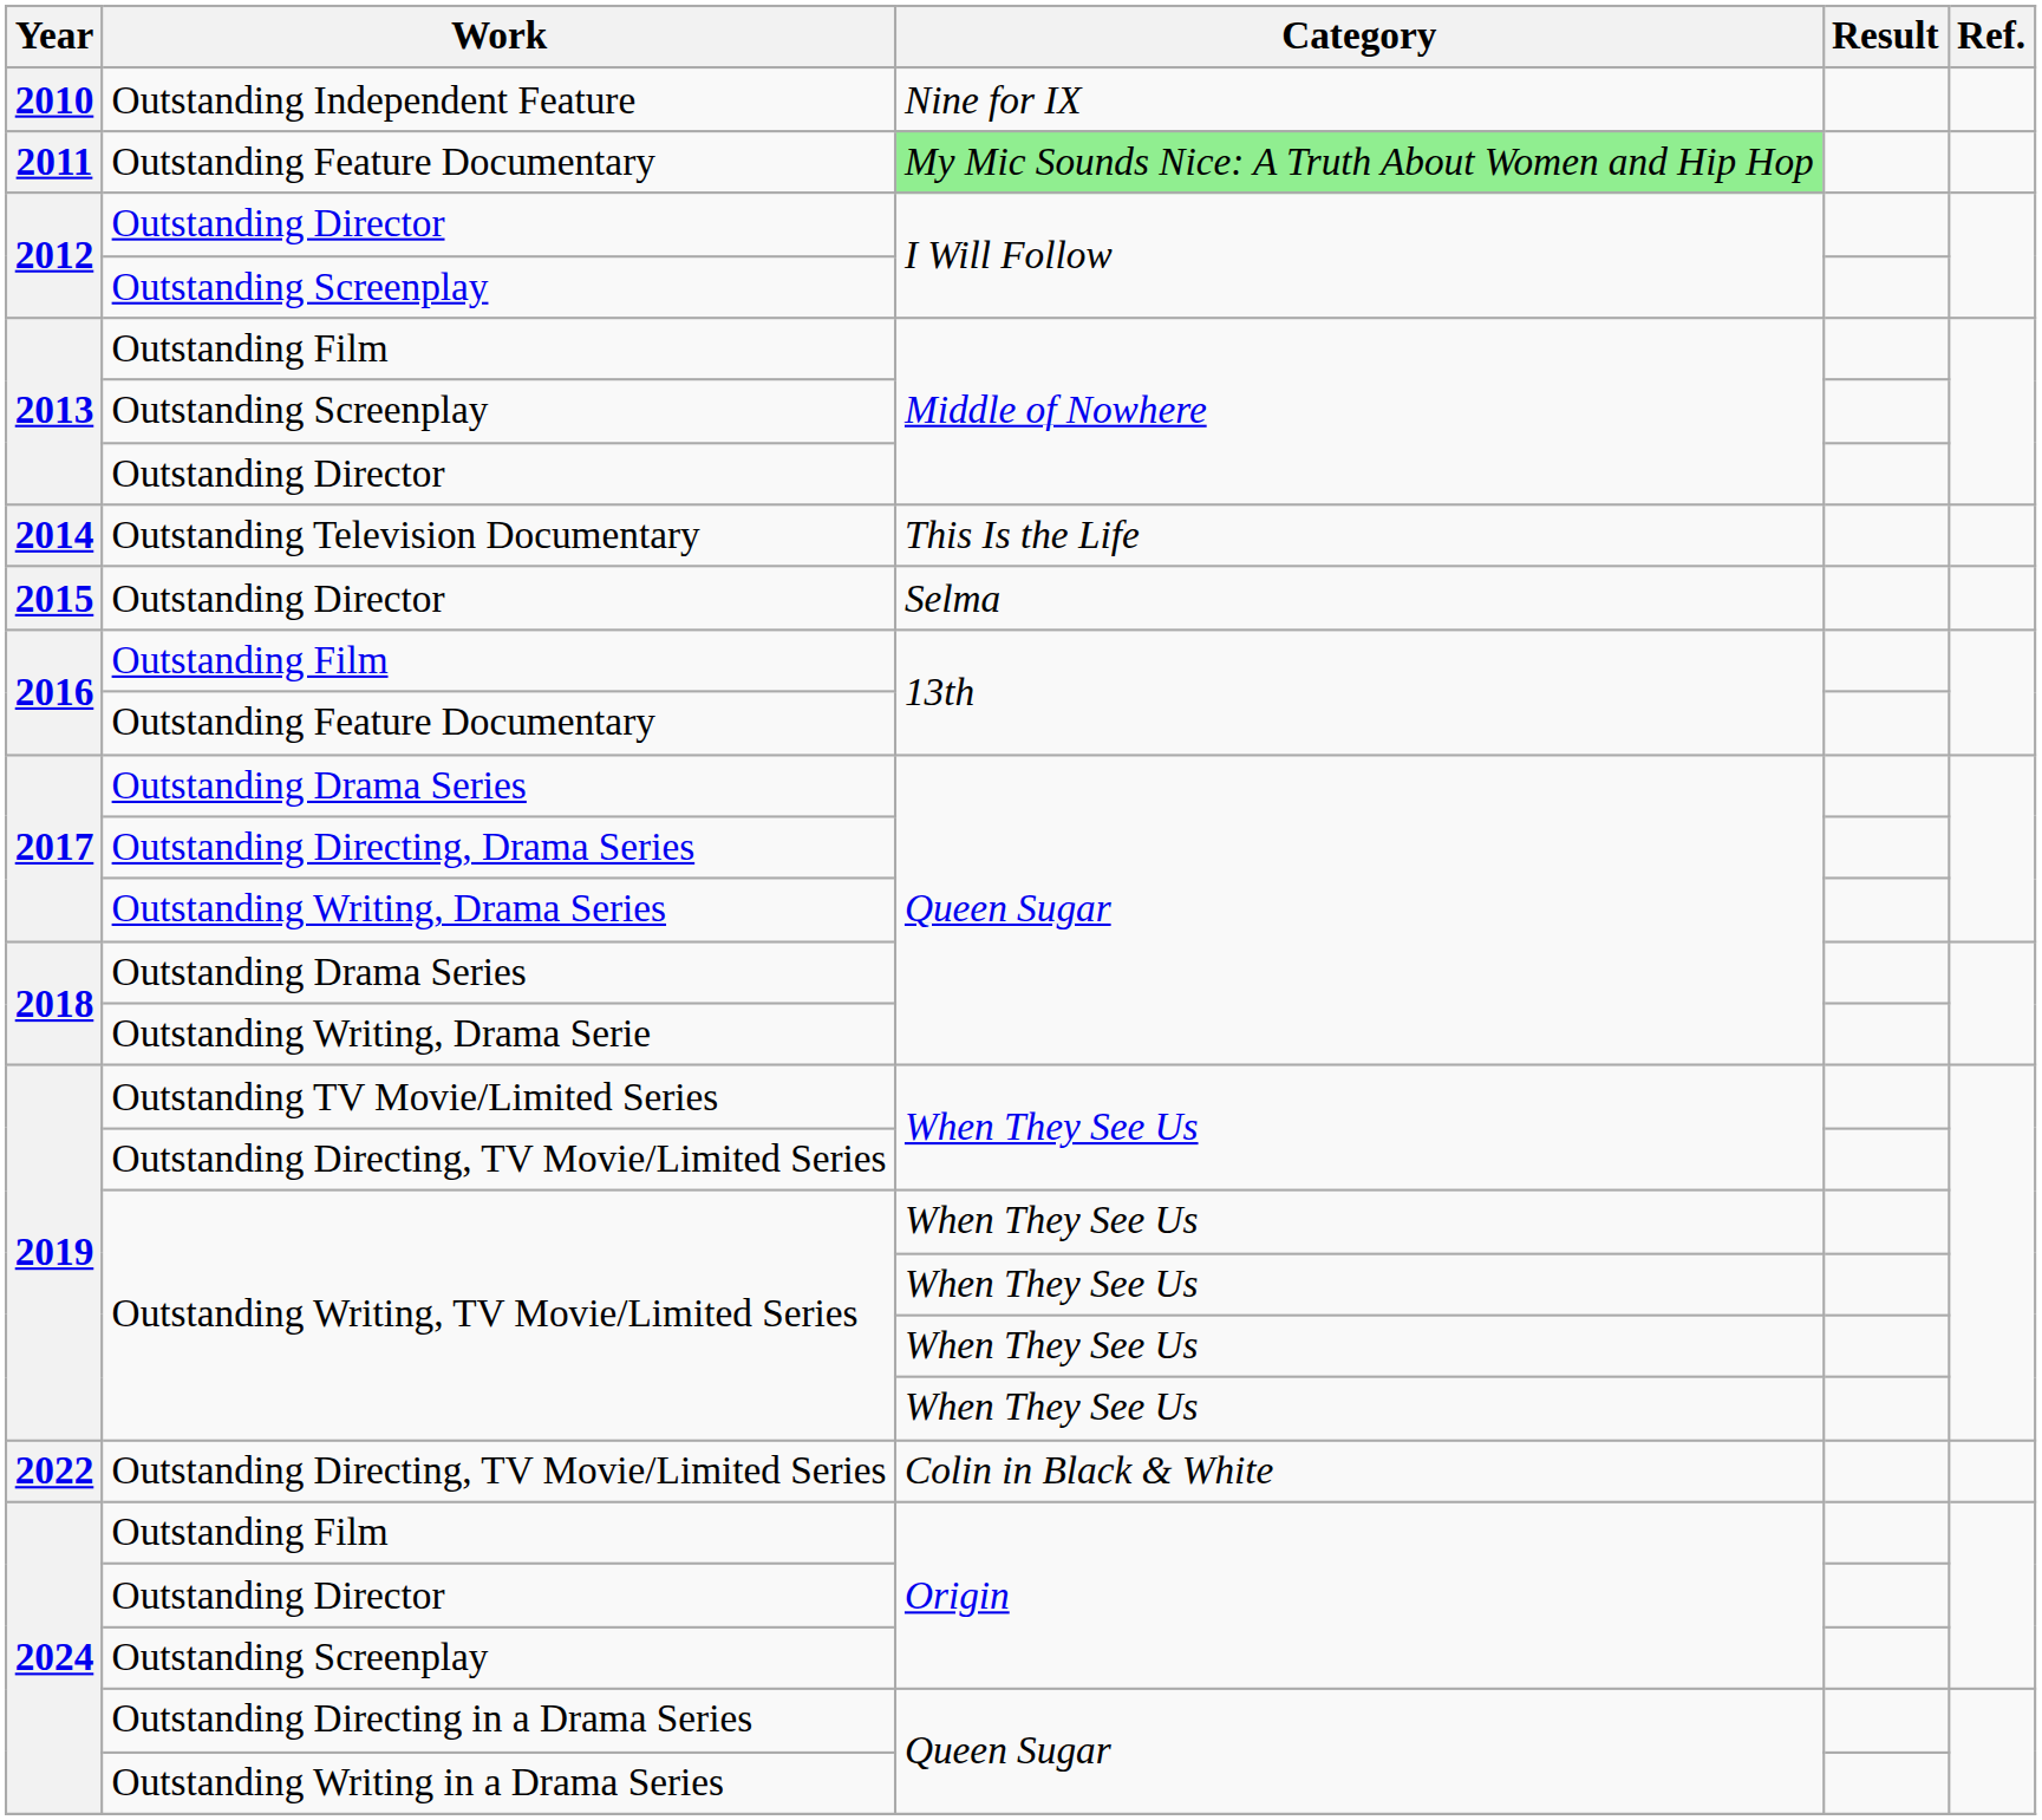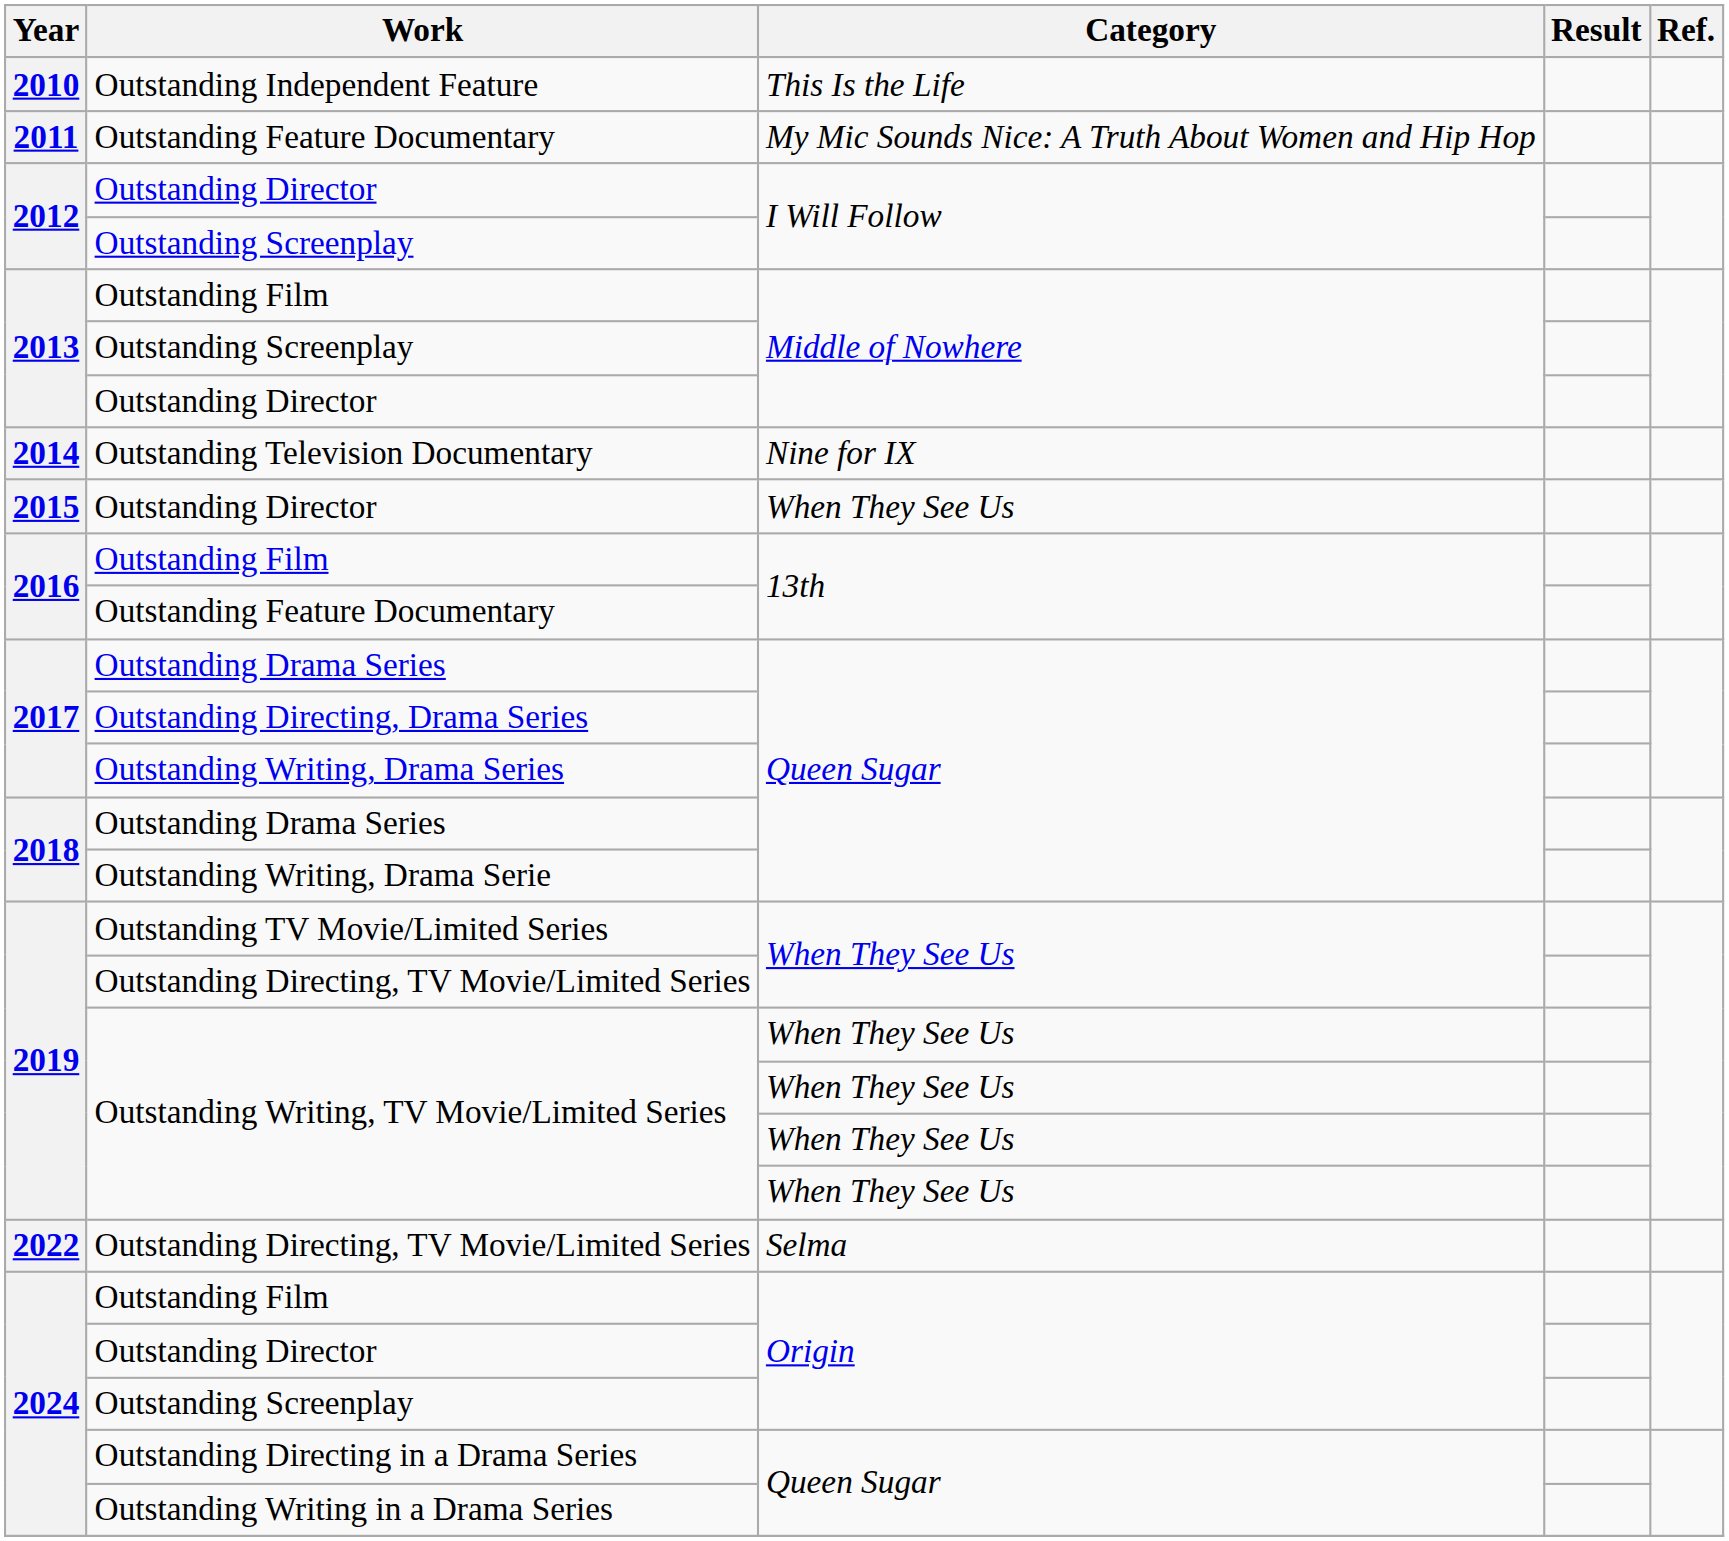Outstanding Independent Feature | Category: Nine for IX -> This Is the Life
2011 / Outstanding Feature Documentary | Category: lightgreen background -> no background
Outstanding Television Documentary | Category: This Is the Life -> Nine for IX
2015 / Outstanding Director | Category: Selma -> When They See Us
2022 / Outstanding Directing, TV Movie/Limited Series | Category: Colin in Black & White -> Selma
